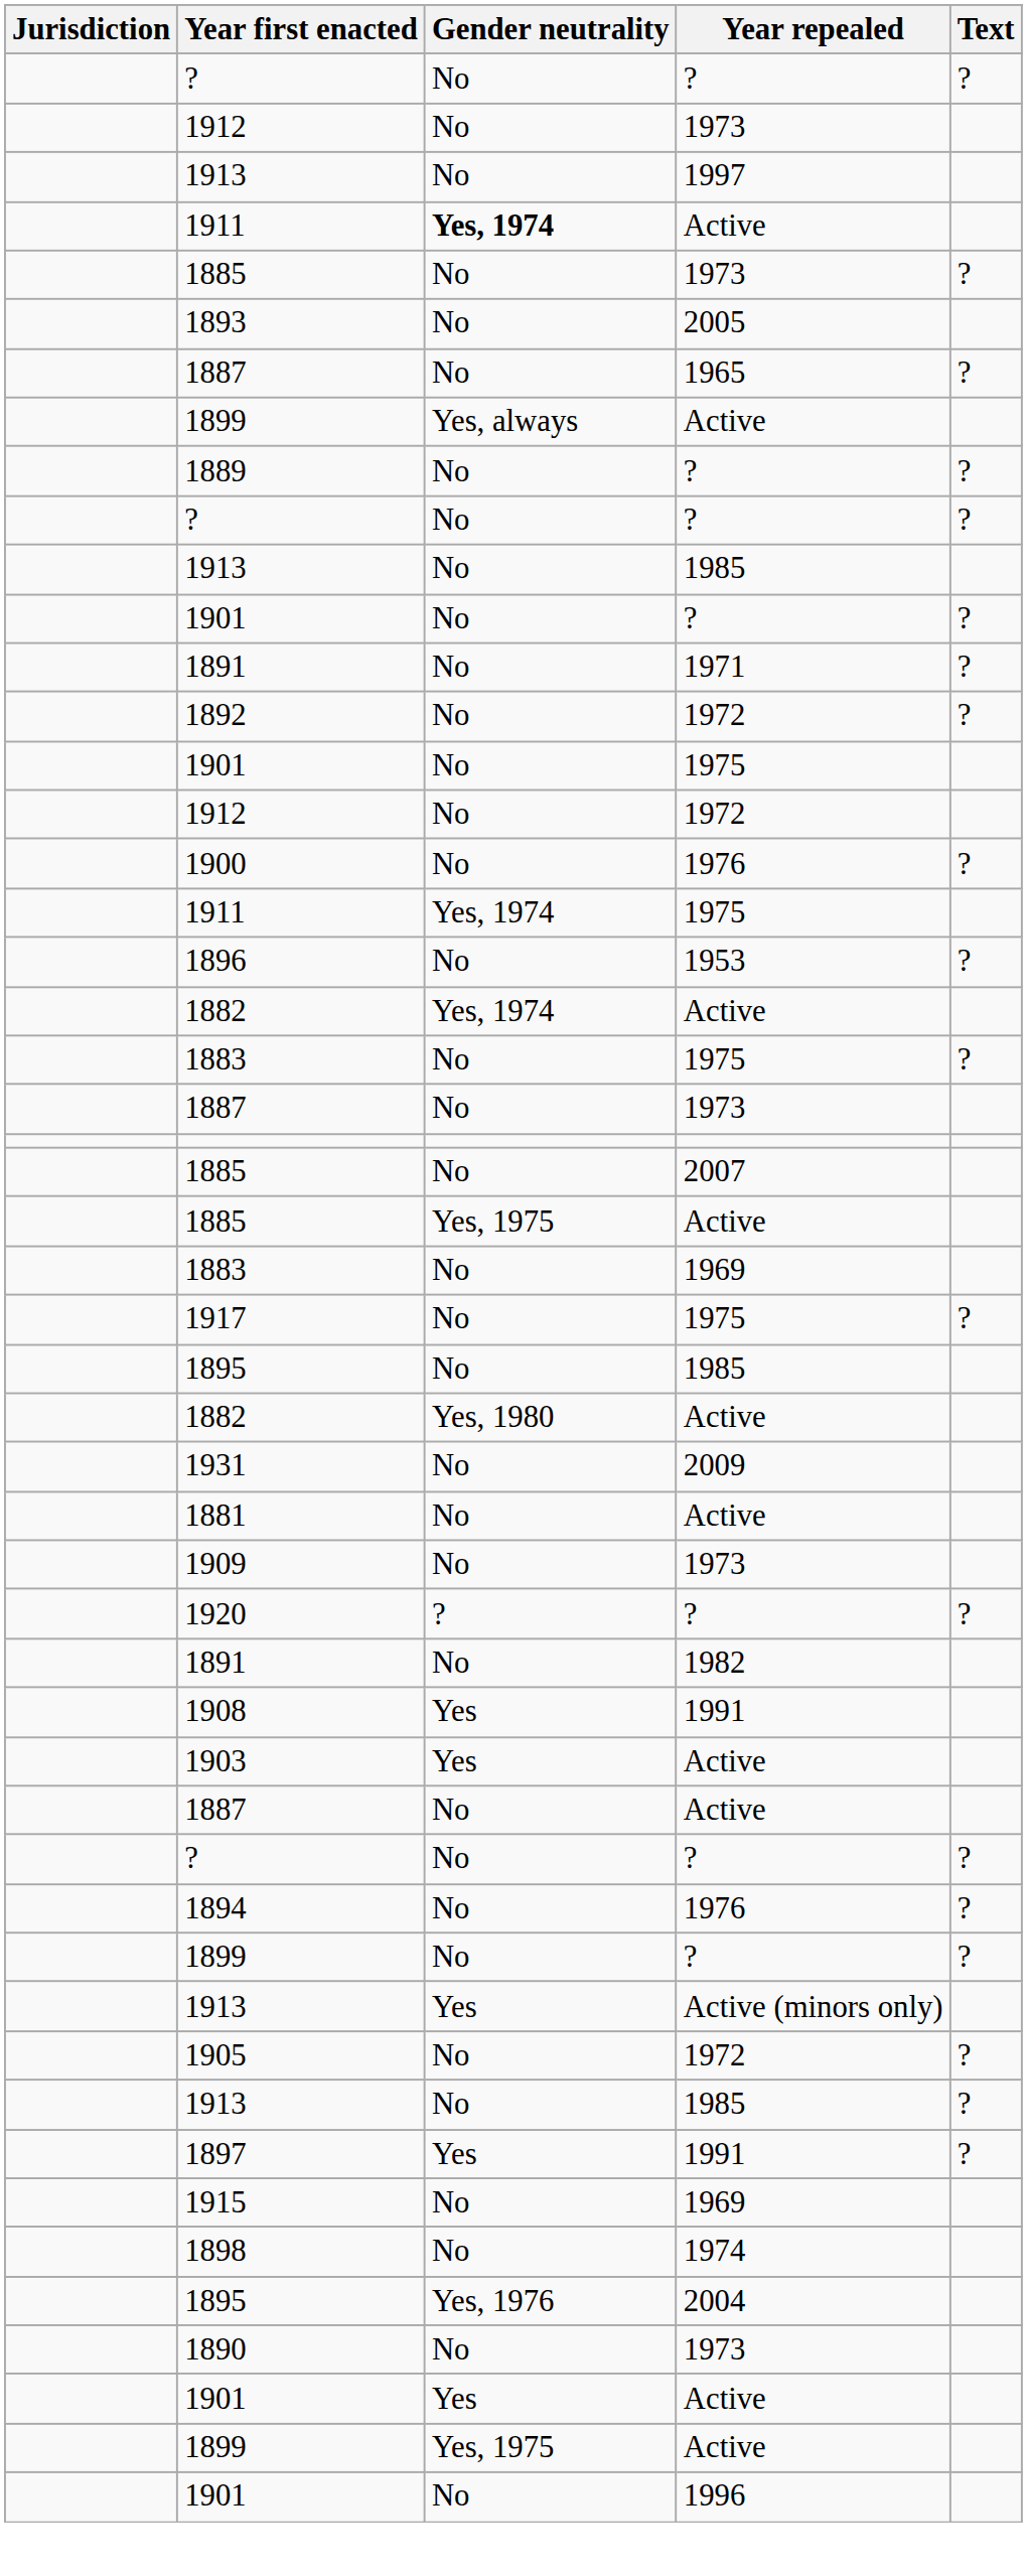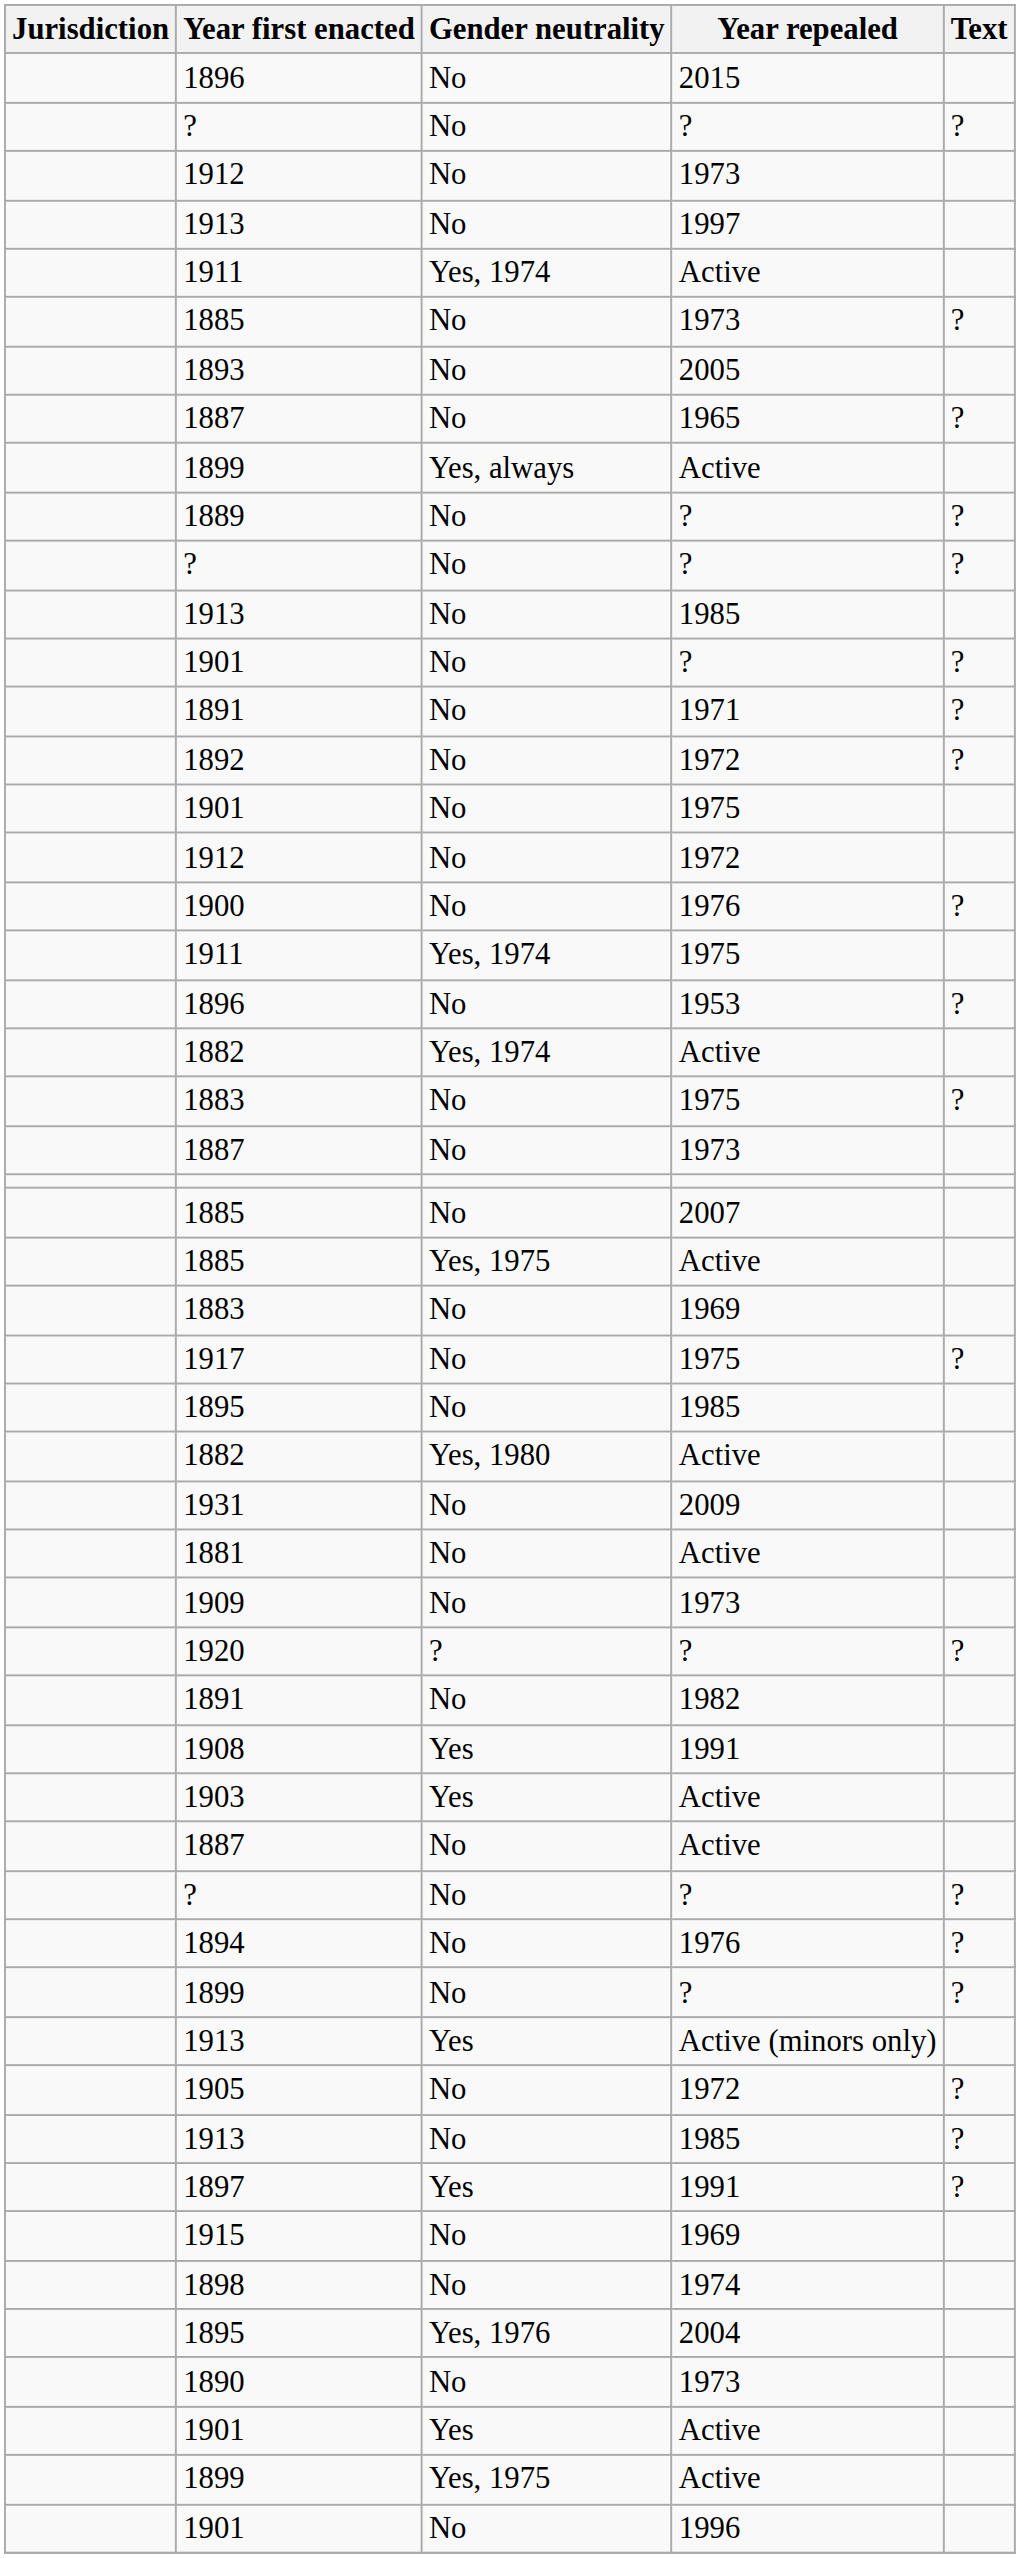+ row: 1896 | No | 2015
1911 / Active | Gender neutrality: bold -> normal
